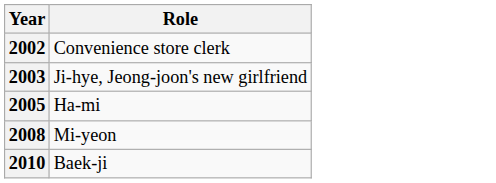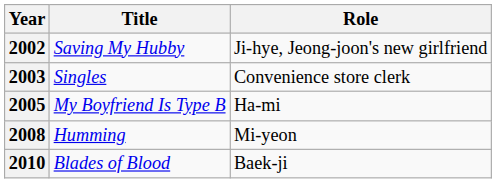+ column: Title | Saving My Hubby | Singles | My Boyfriend Is Type B | Humming | Blades of Blood
2002 | Role: Convenience store clerk -> Ji-hye, Jeong-joon's new girlfriend
2003 | Role: Ji-hye, Jeong-joon's new girlfriend -> Convenience store clerk
